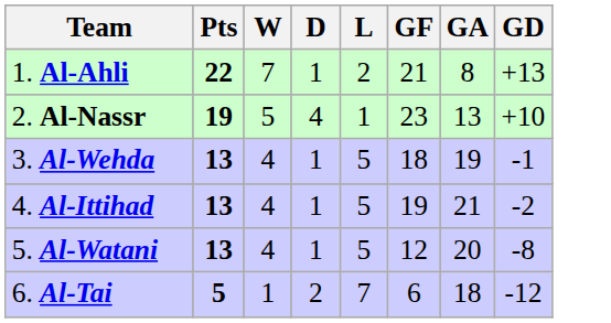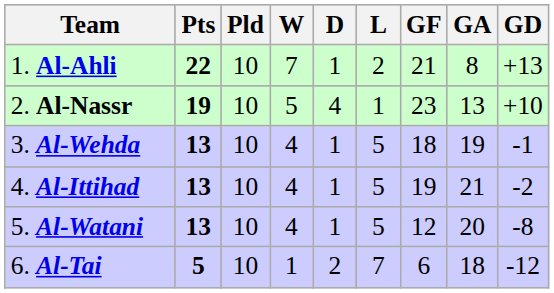+ column: Pld | 10 | 10 | 10 | 10 | 10 | 10
